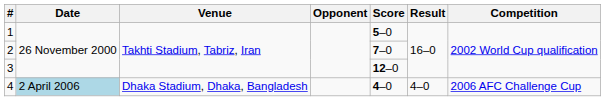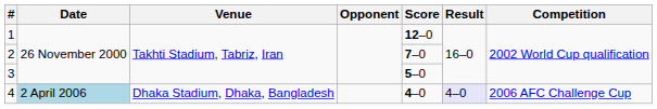1 | Score: 5–0 -> 12–0
3 | Score: 12–0 -> 5–0
4 | Result: no background -> lavender background
